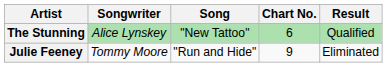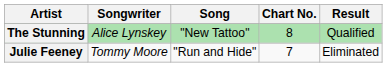The Stunning | Chart No.: 6 -> 8
Julie Feeney | Chart No.: 9 -> 7
